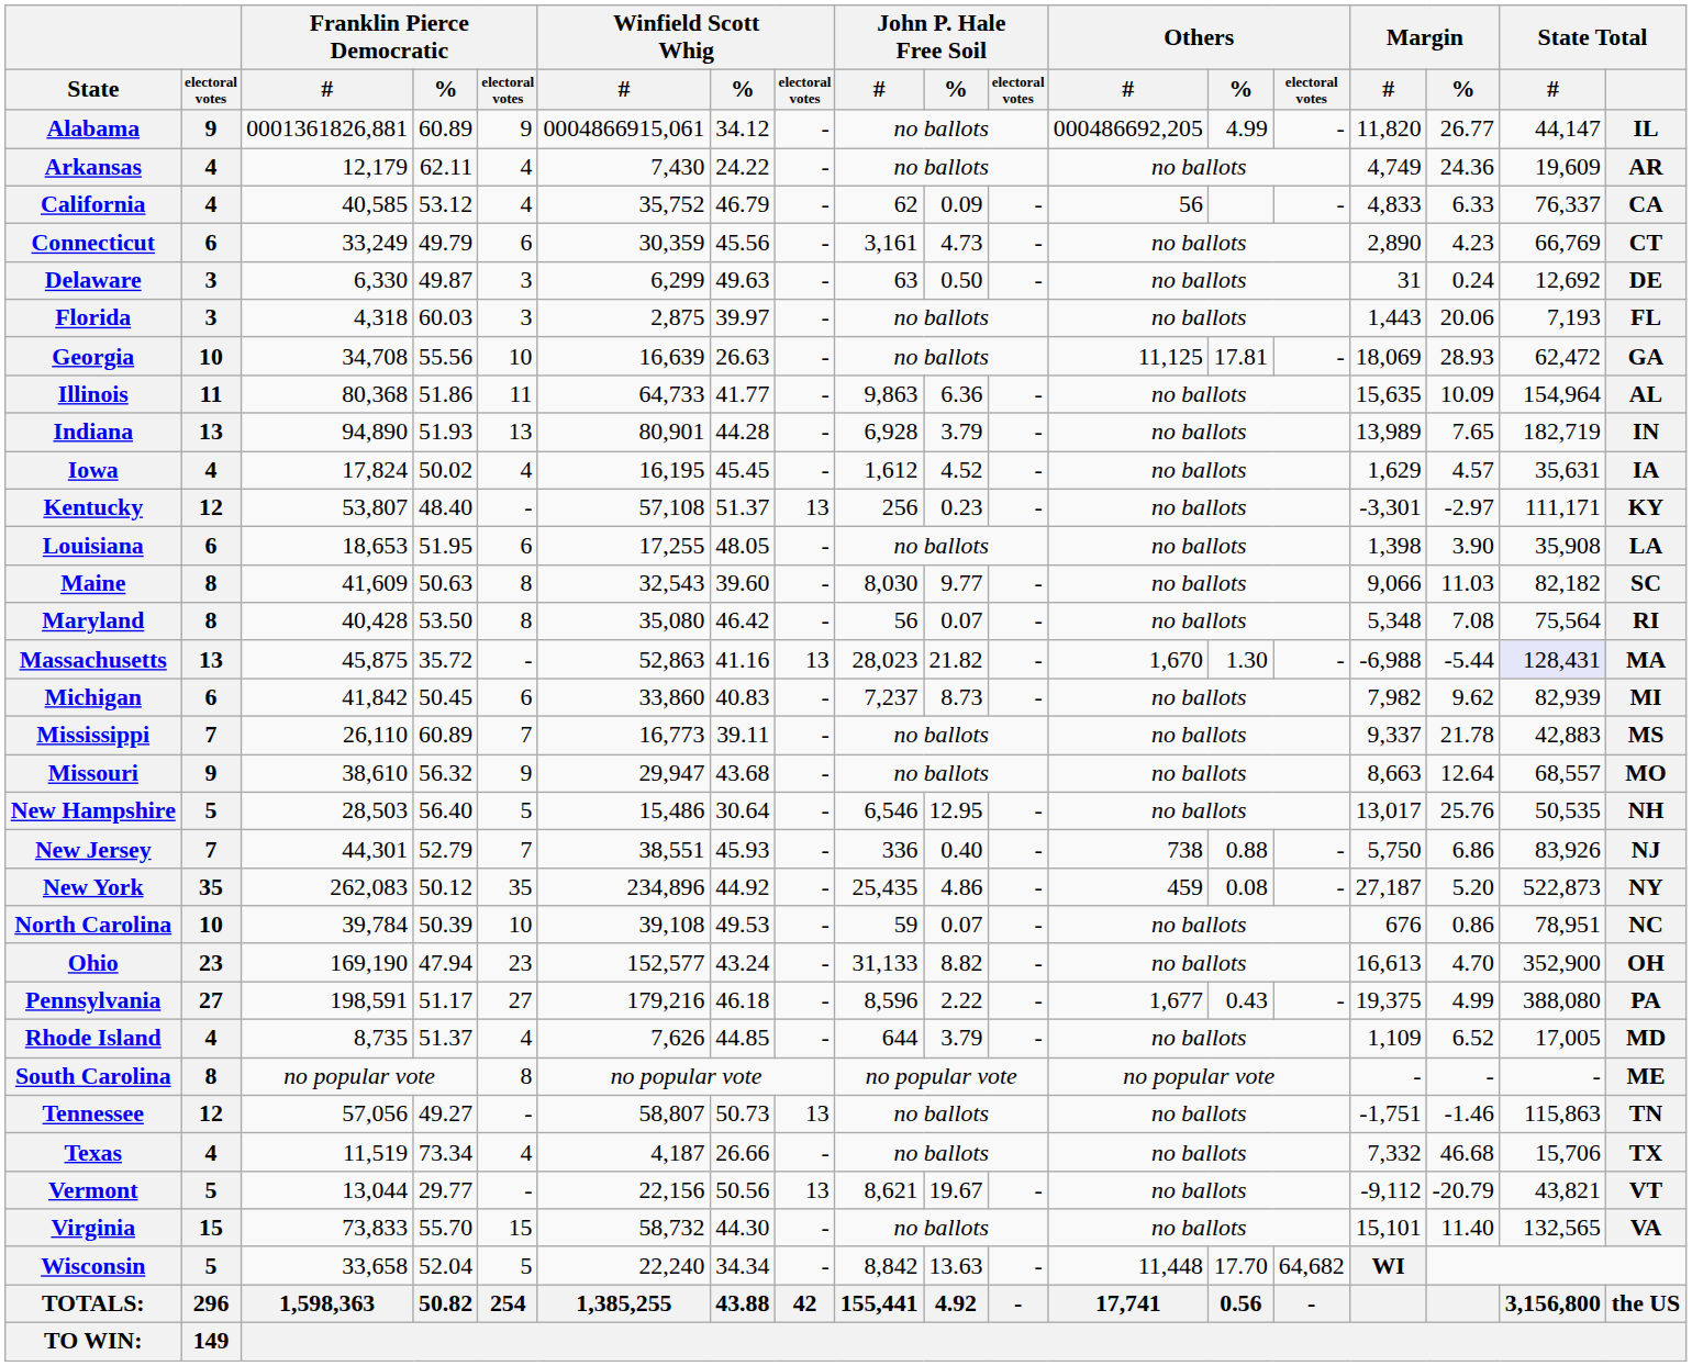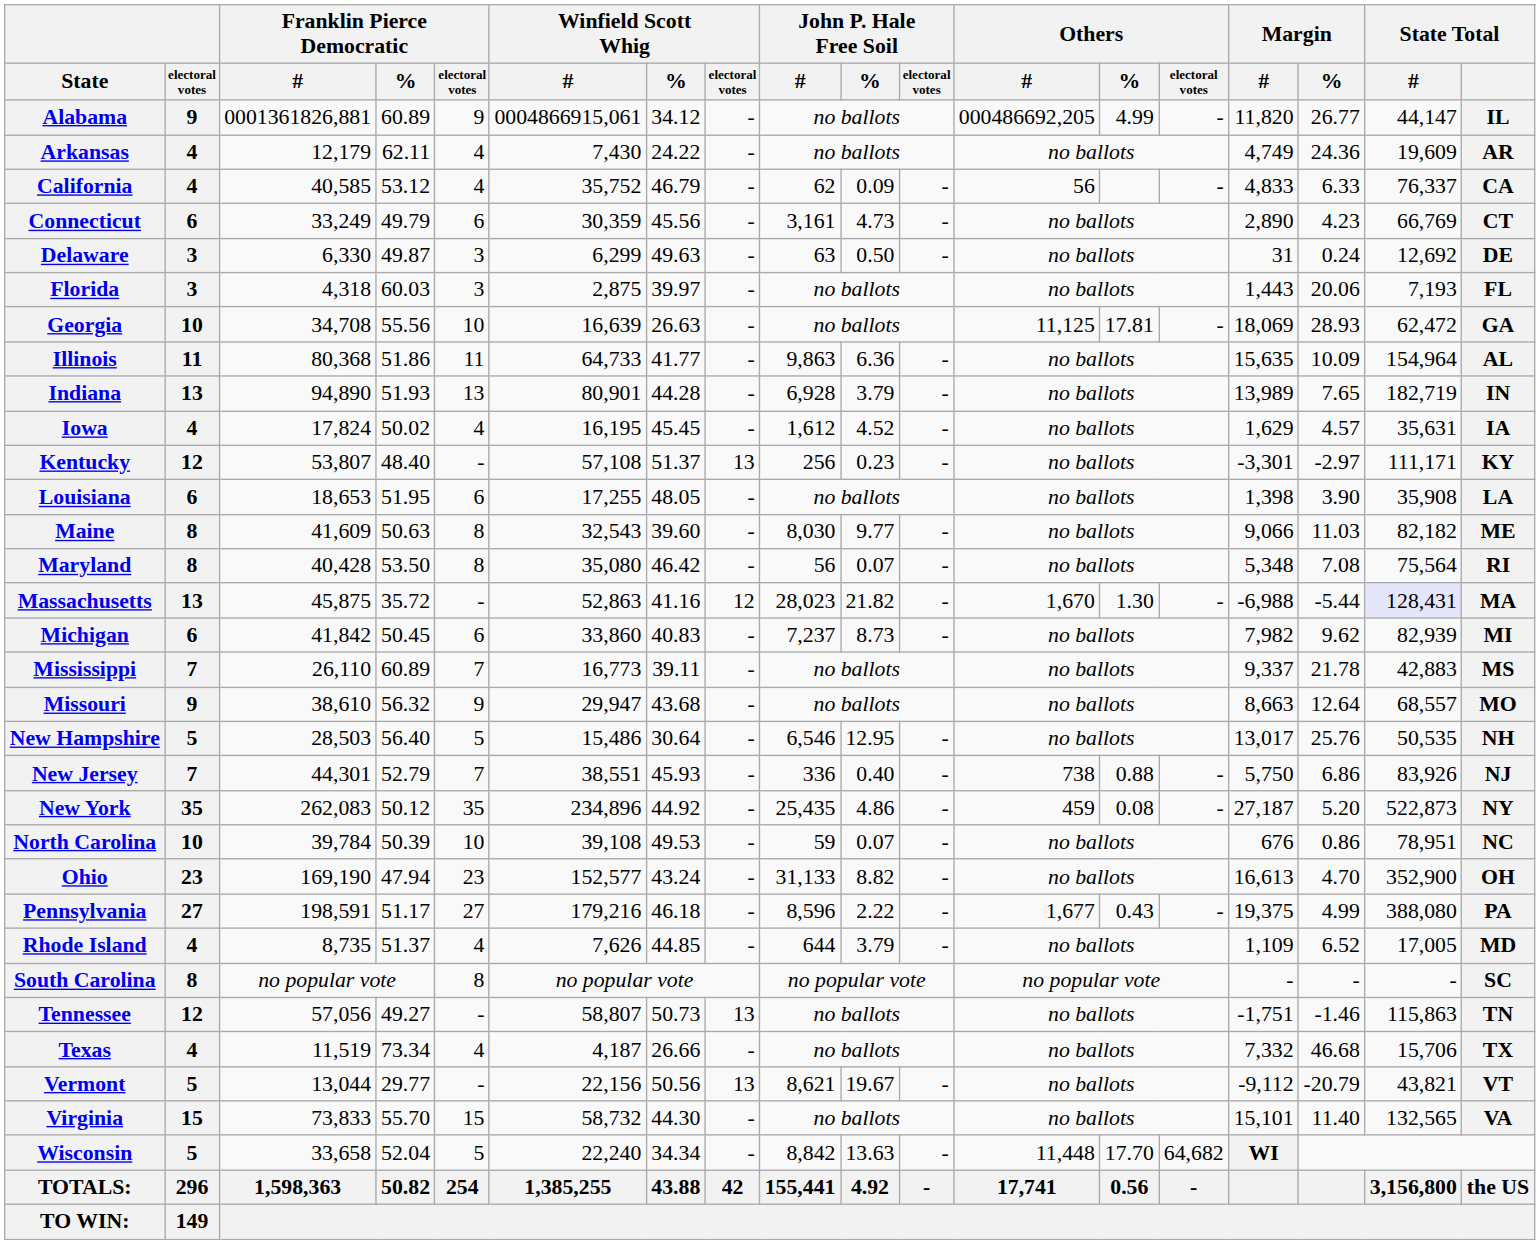Maine | State Total: SC -> ME
Massachusetts | Winfield Scott Whig / electoral votes: 13 -> 12
South Carolina | State Total: ME -> SC
